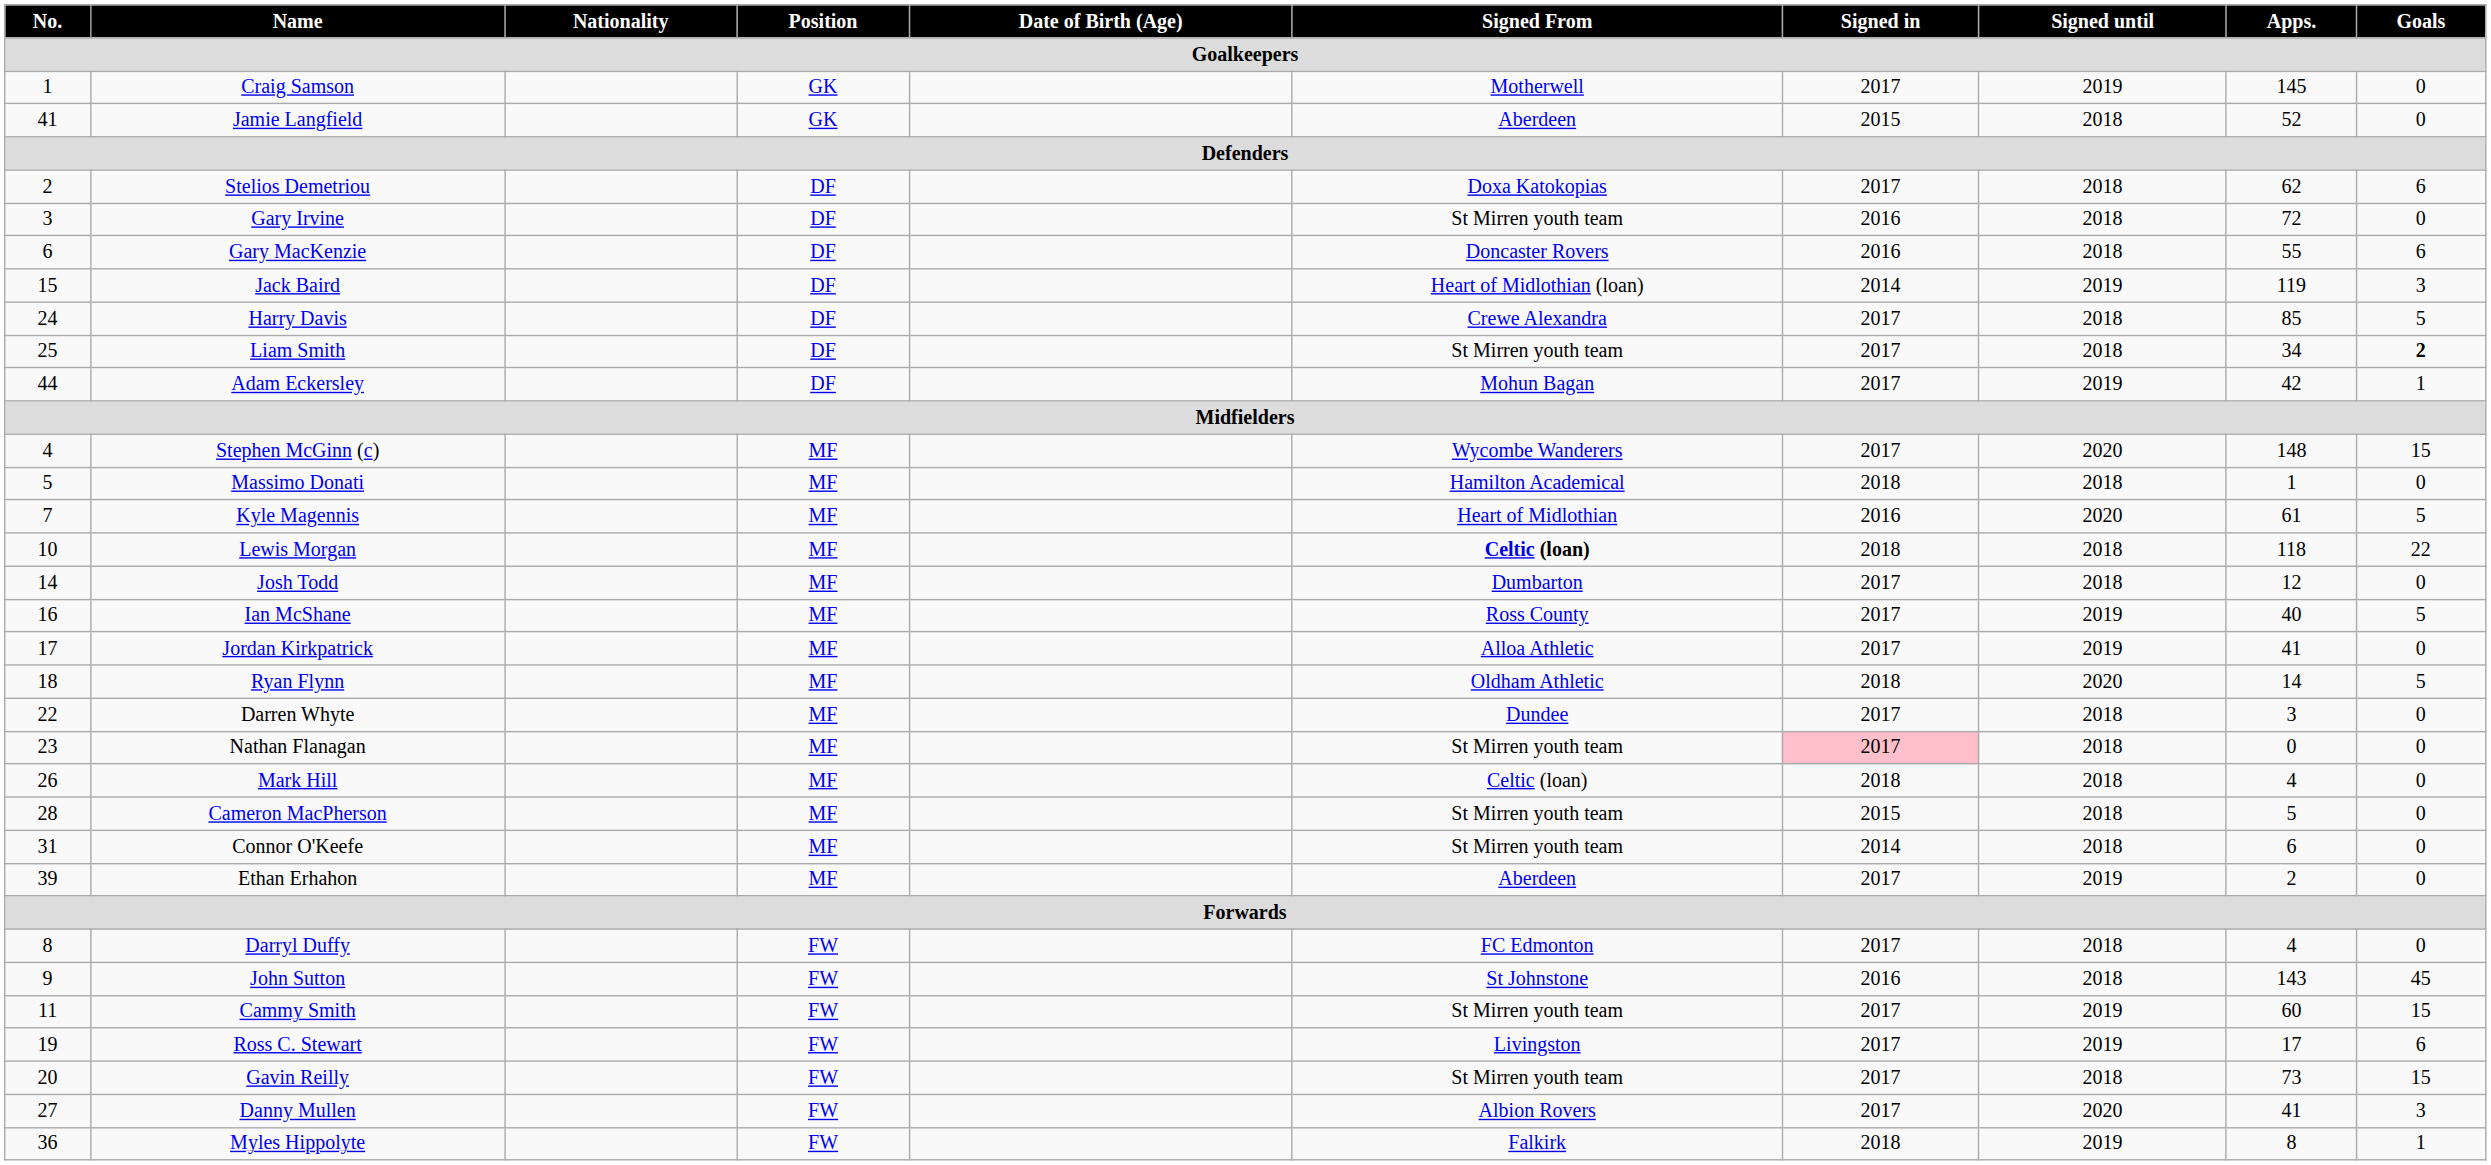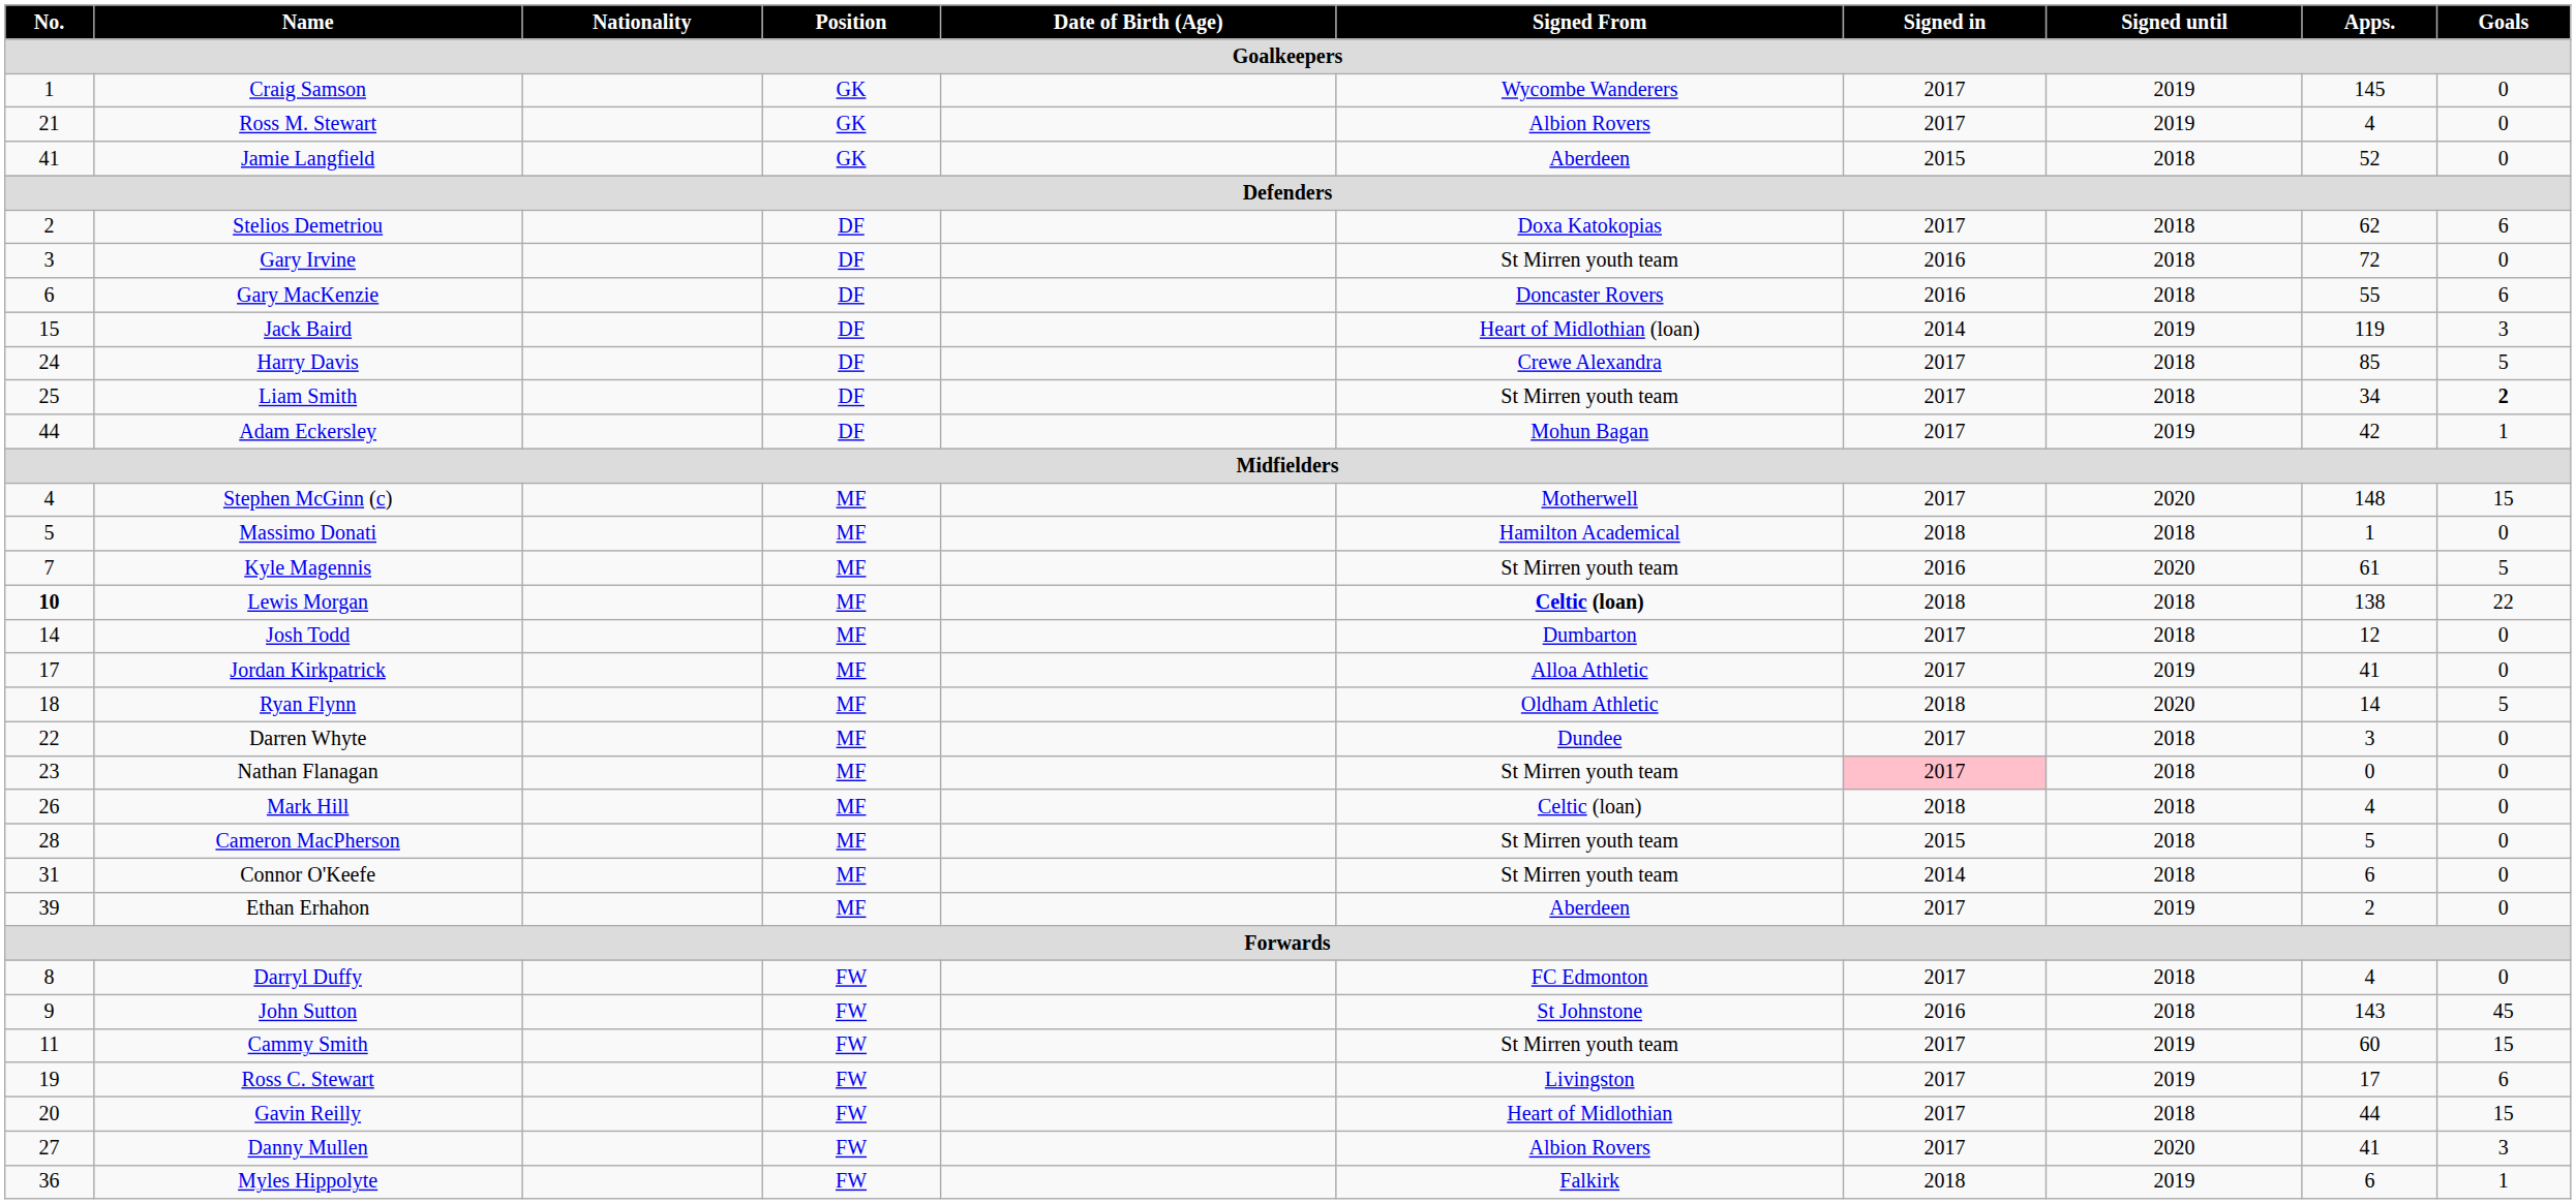Craig Samson | Signed From: Motherwell -> Wycombe Wanderers
+ row: 21 | Ross M. Stewart | GK | Albion Rovers | 2017 | 2019 | 4 | 0
Stephen McGinn (c) | Signed From: Wycombe Wanderers -> Motherwell
Kyle Magennis | Signed From: Heart of Midlothian -> St Mirren youth team
Lewis Morgan | No.: normal -> bold
Lewis Morgan | Apps.: 118 -> 138
- row: 16 | Ian McShane | MF | Ross County | 2017 | 2019 | 40 | 5
Gavin Reilly | Signed From: St Mirren youth team -> Heart of Midlothian
Gavin Reilly | Apps.: 73 -> 44
Myles Hippolyte | Apps.: 8 -> 6
